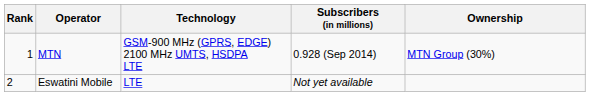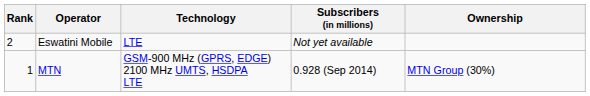rows swapped: MTN <-> Eswatini Mobile
